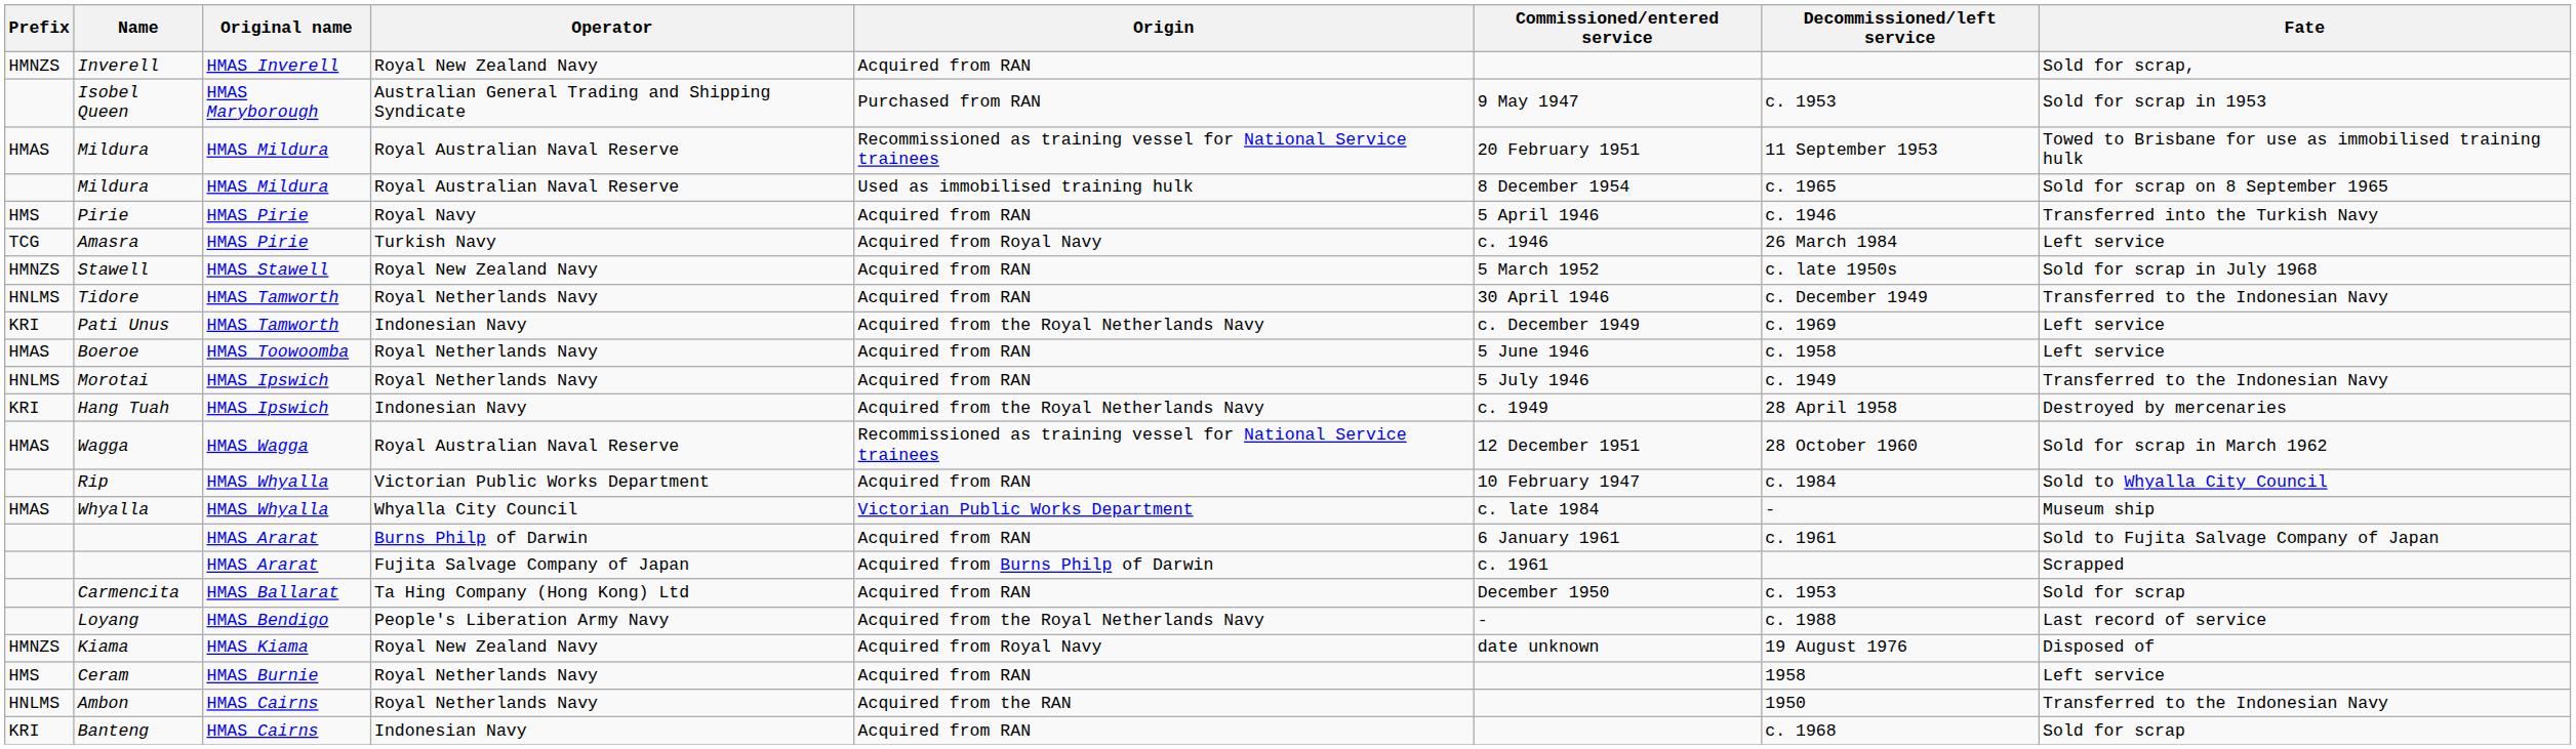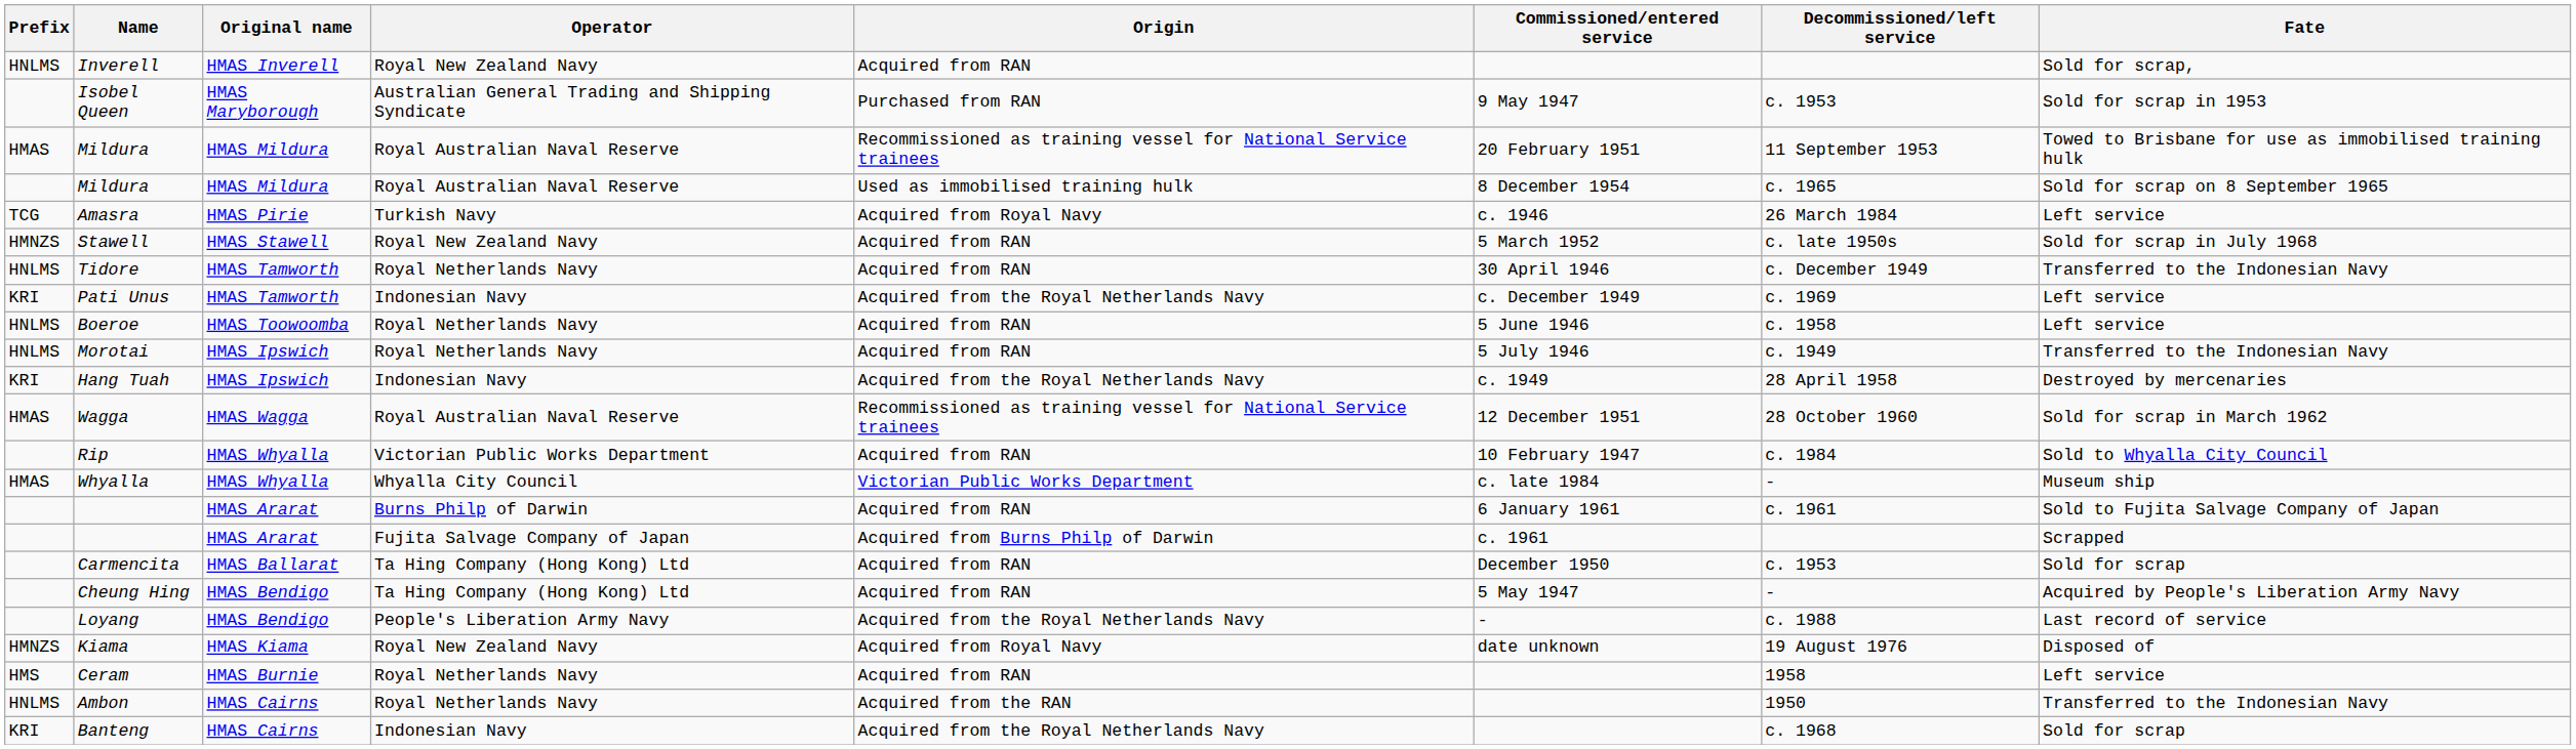Inverell | Prefix: HMNZS -> HNLMS
- row: HMS | Pirie | HMAS Pirie | Royal Navy | Acquired from RAN | 5 April 1946 | c. 1946 | Transferred into the Turkish Navy
Boeroe | Prefix: HMAS -> HNLMS
+ row: Cheung Hing | HMAS Bendigo | Ta Hing Company (Hong Kong) Ltd | Acquired from RAN | 5 May 1947 | - | Acquired by People's Liberation Army Navy
Banteng | Origin: Acquired from RAN -> Acquired from the Royal Netherlands Navy
